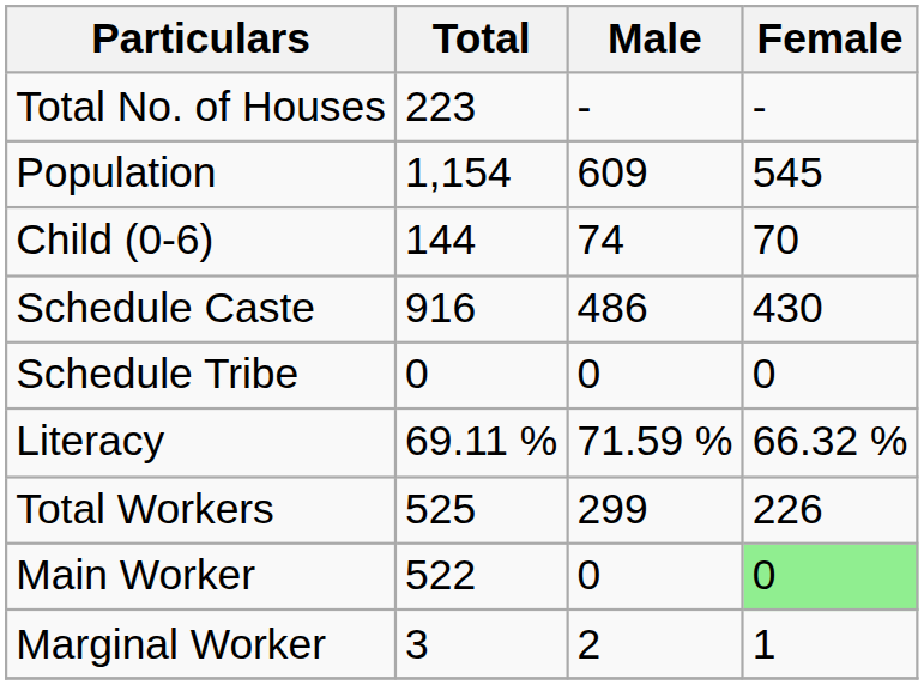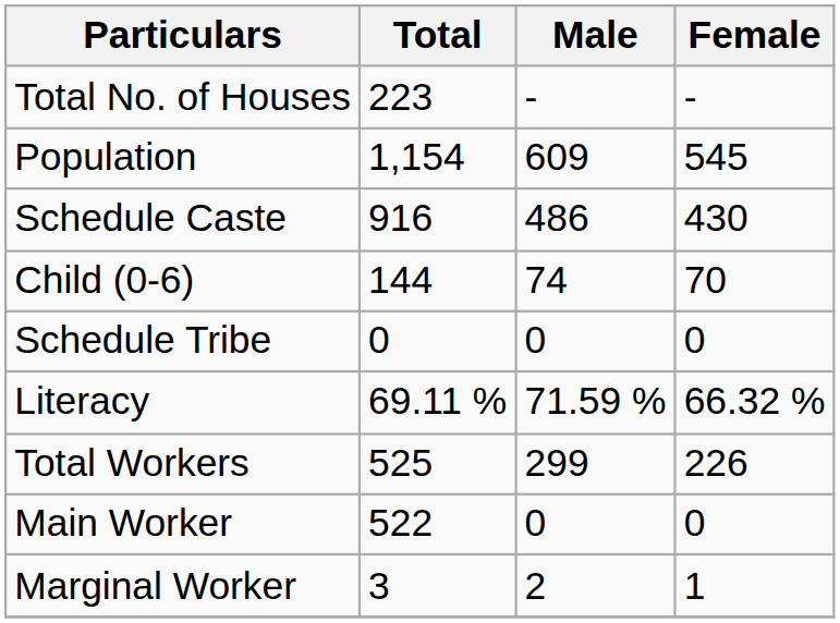rows swapped: Child (0-6) <-> Schedule Caste
Main Worker | Female: lightgreen background -> no background
